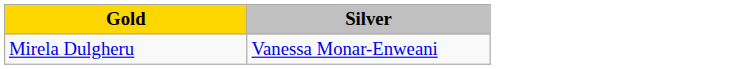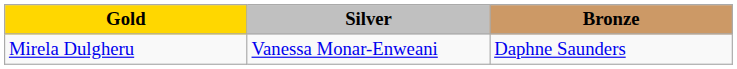+ column: Bronze | Daphne Saunders
